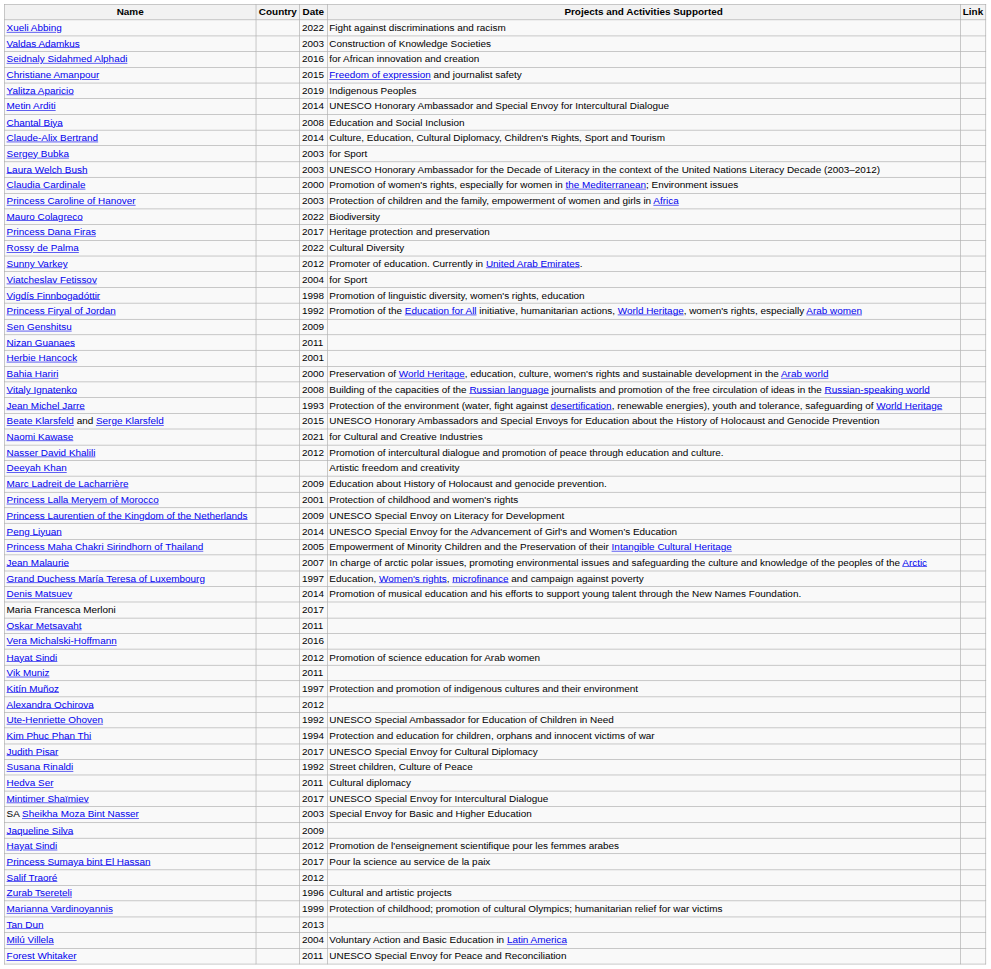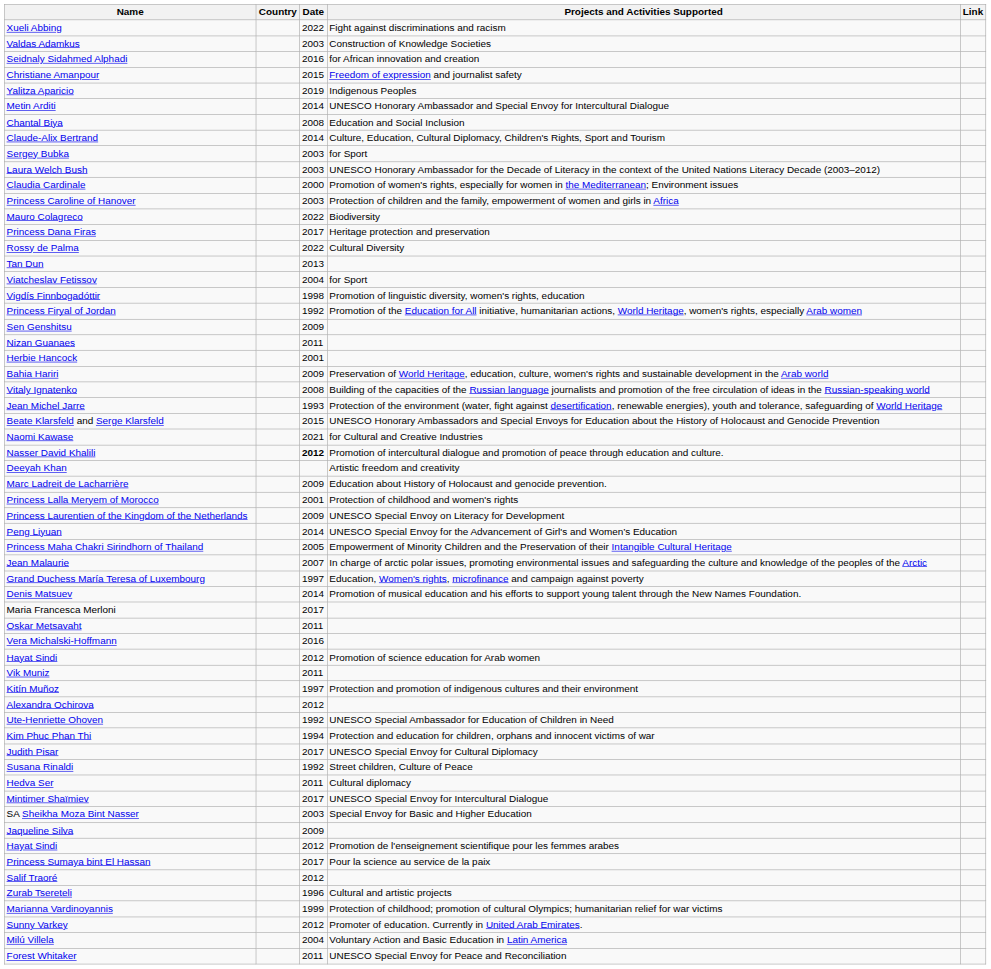rows swapped: Tan Dun <-> Sunny Varkey
Bahia Hariri | Date: 2000 -> 2009
Nasser David Khalili | Date: normal -> bold
